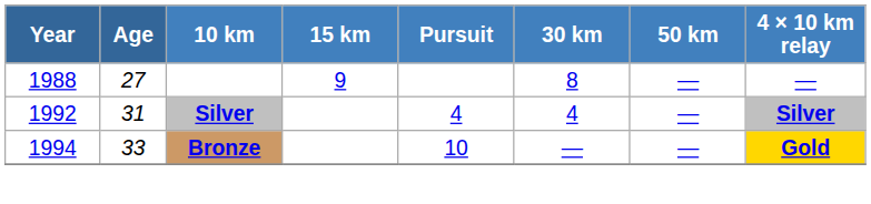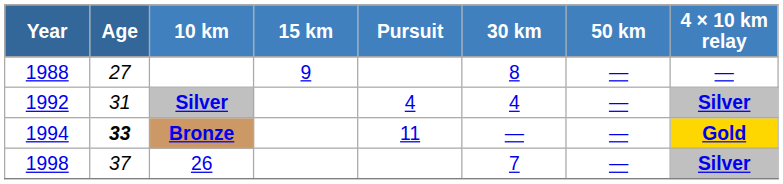Bronze | Age: normal -> bold
Bronze | Pursuit: 10 -> 11
+ row: 1998 | 37 | 26 | 7 | — | Silver
